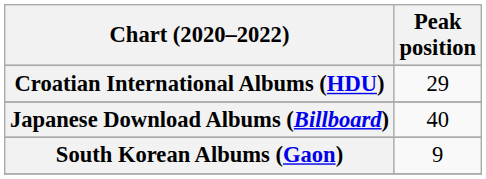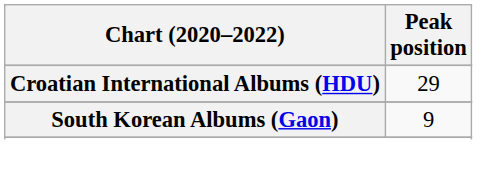- row: Japanese Download Albums (Billboard) | 40
